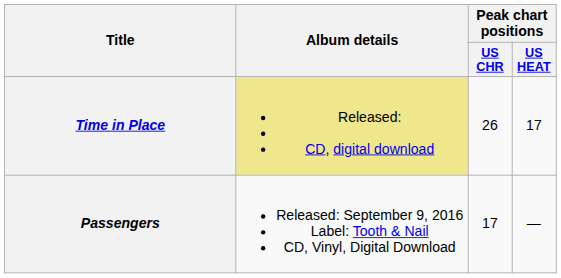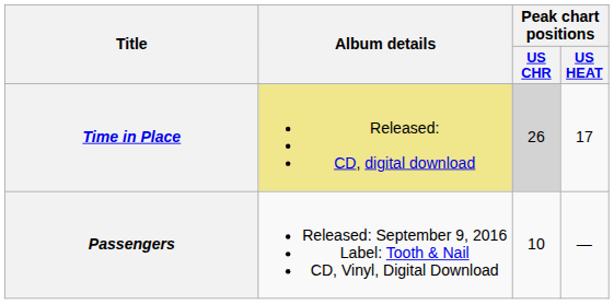Time in Place | Peak chart positions / US CHR: no background -> lightgrey background
Passengers | Peak chart positions / US CHR: 17 -> 10
